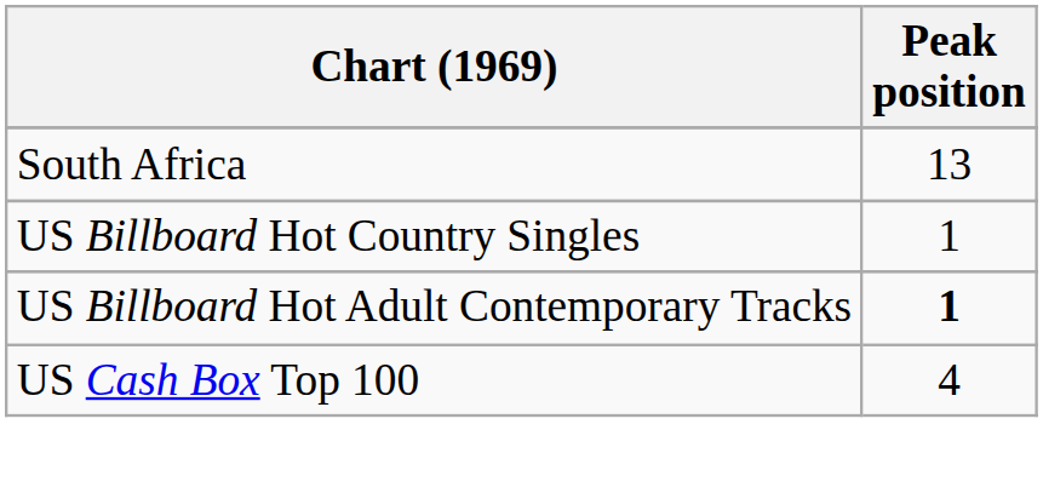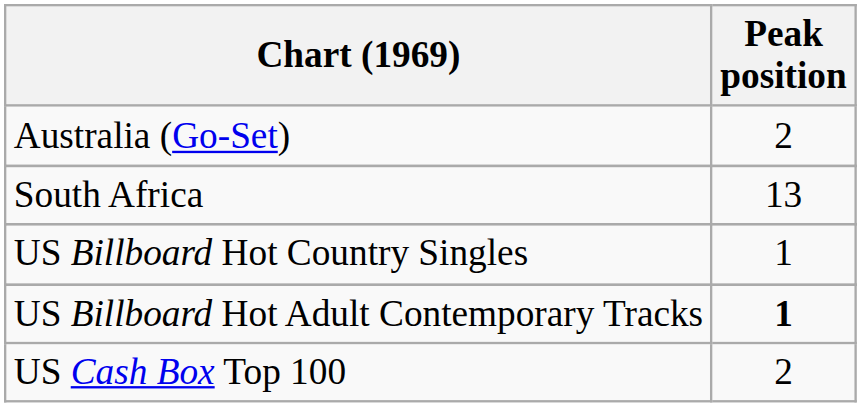+ row: Australia (Go-Set) | 2
US Cash Box Top 100 | Peak position: 4 -> 2
